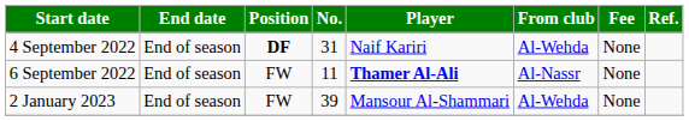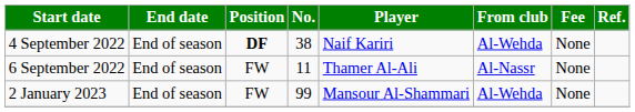4 September 2022 | No.: 31 -> 38
6 September 2022 | Player: bold -> normal
2 January 2023 | No.: 39 -> 99
